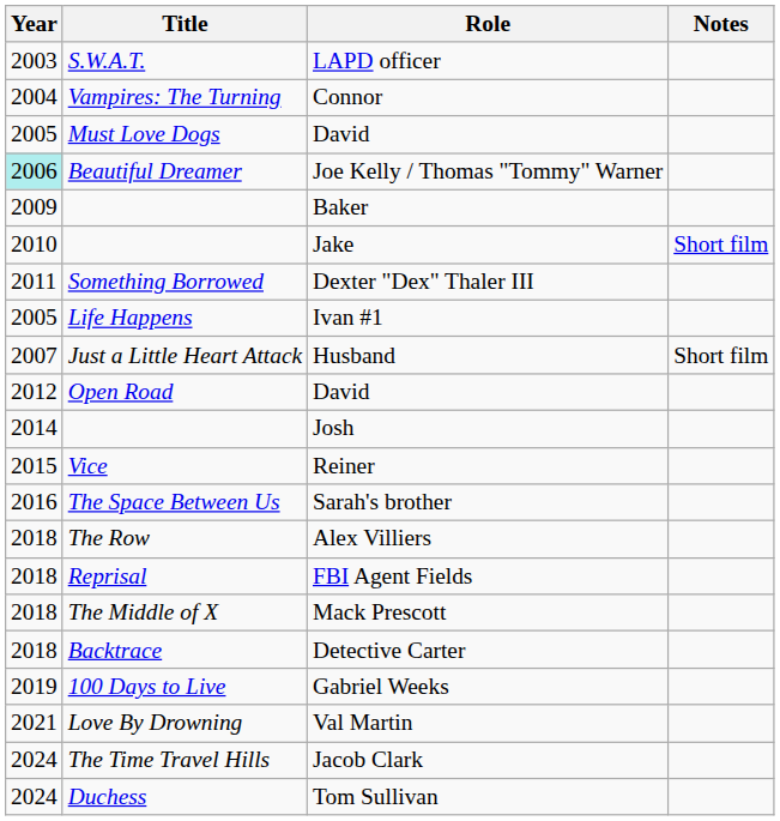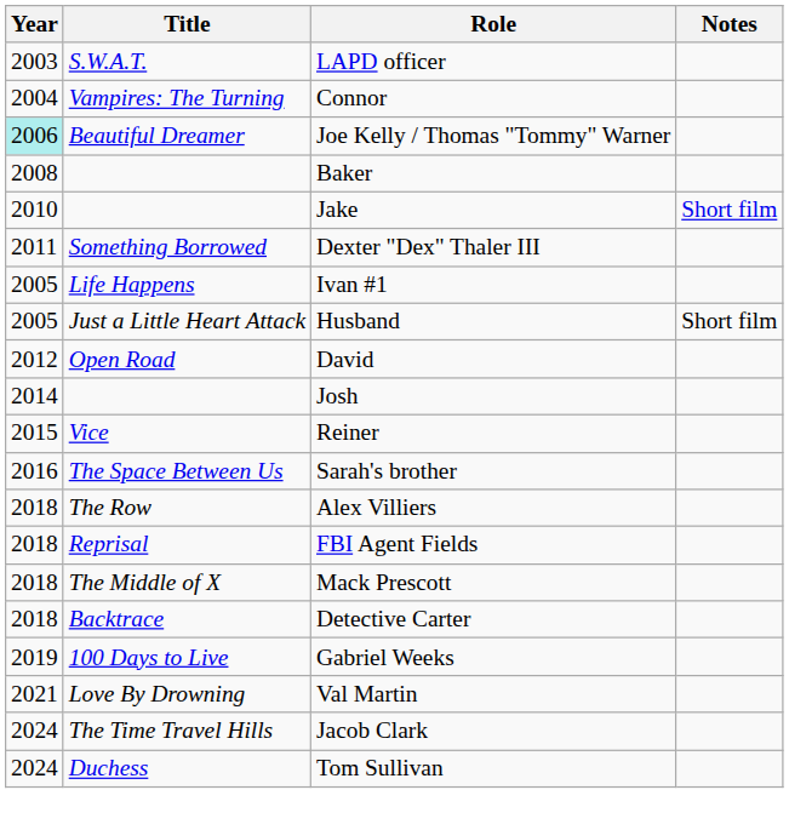- row: 2005 | Must Love Dogs | David
Baker | Year: 2009 -> 2008
Husband | Year: 2007 -> 2005
